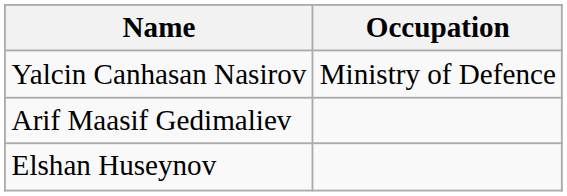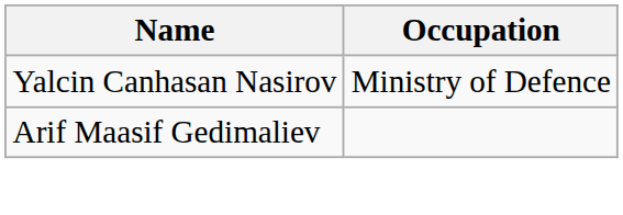- row: Elshan Huseynov
